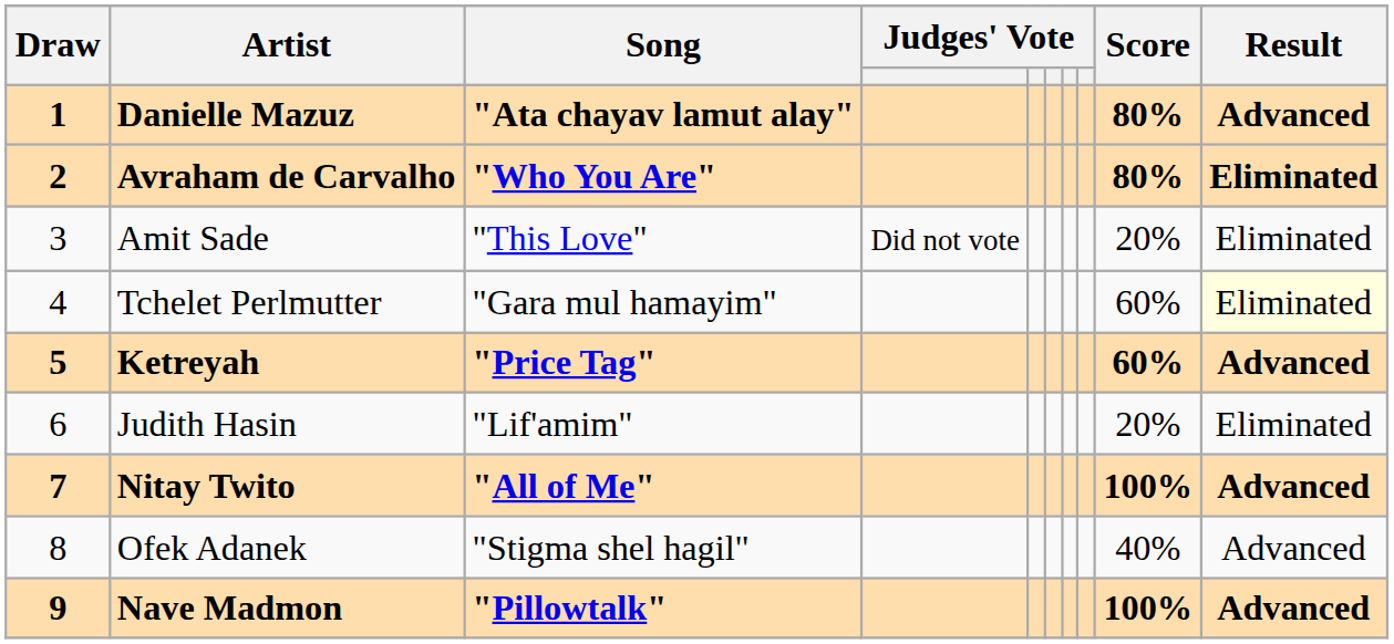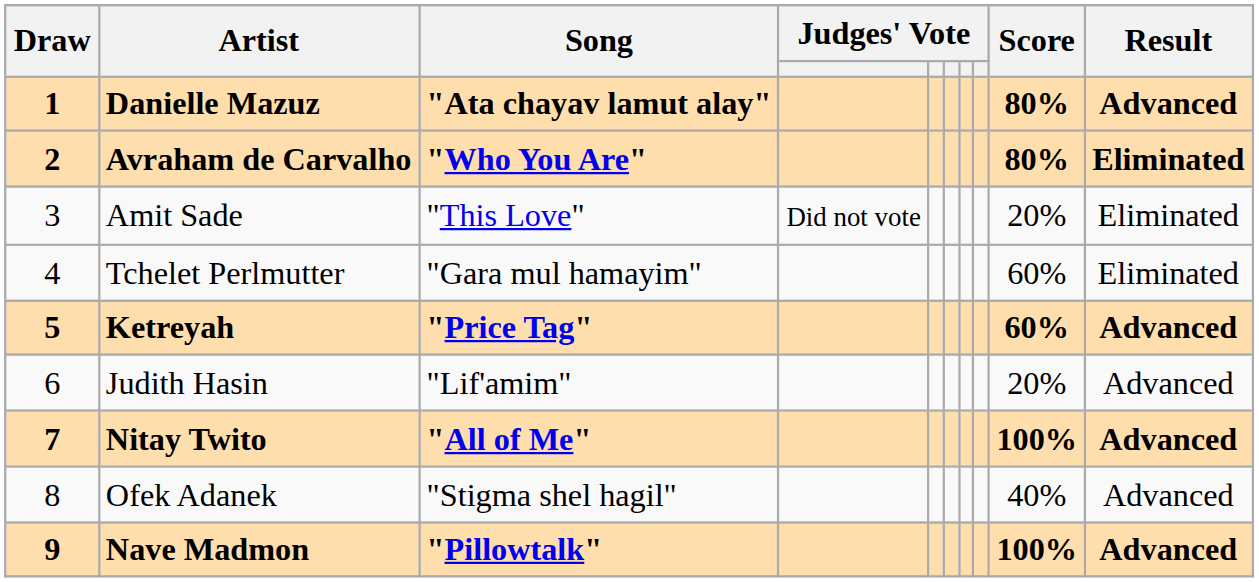Tchelet Perlmutter | Result: lightyellow background -> no background
Judith Hasin | Result: Eliminated -> Advanced
